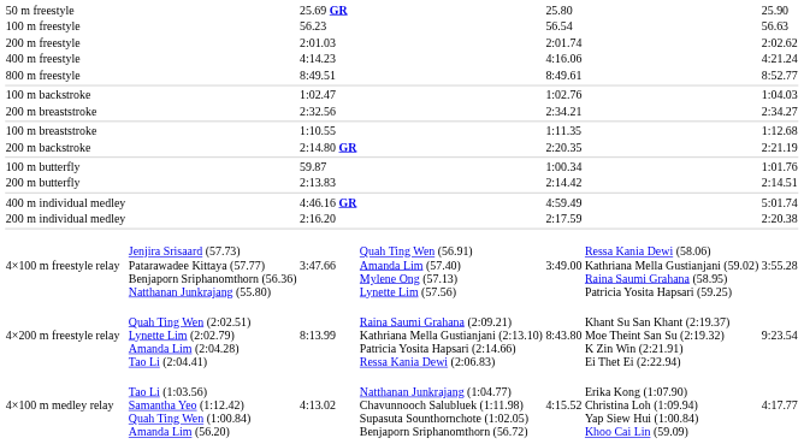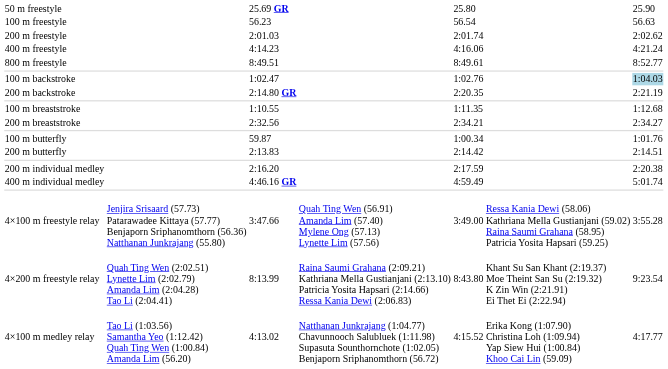100 m backstroke | column 7: no background -> lightblue background
rows swapped: 200 m backstroke <-> 200 m breaststroke
rows swapped: 200 m individual medley <-> 400 m individual medley
